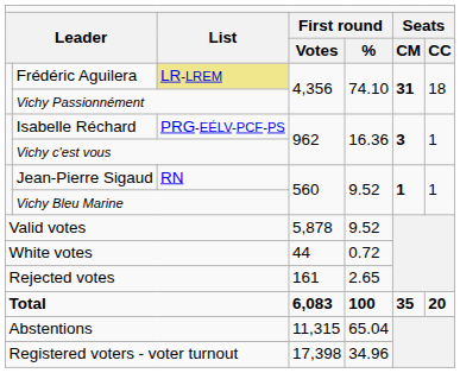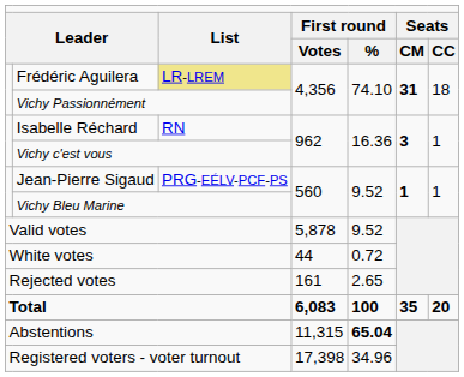Isabelle Réchard | column 3: PRG-EÉLV-PCF-PS -> RN
Jean-Pierre Sigaud | column 3: RN -> PRG-EÉLV-PCF-PS
Abstentions | column 5: normal -> bold
